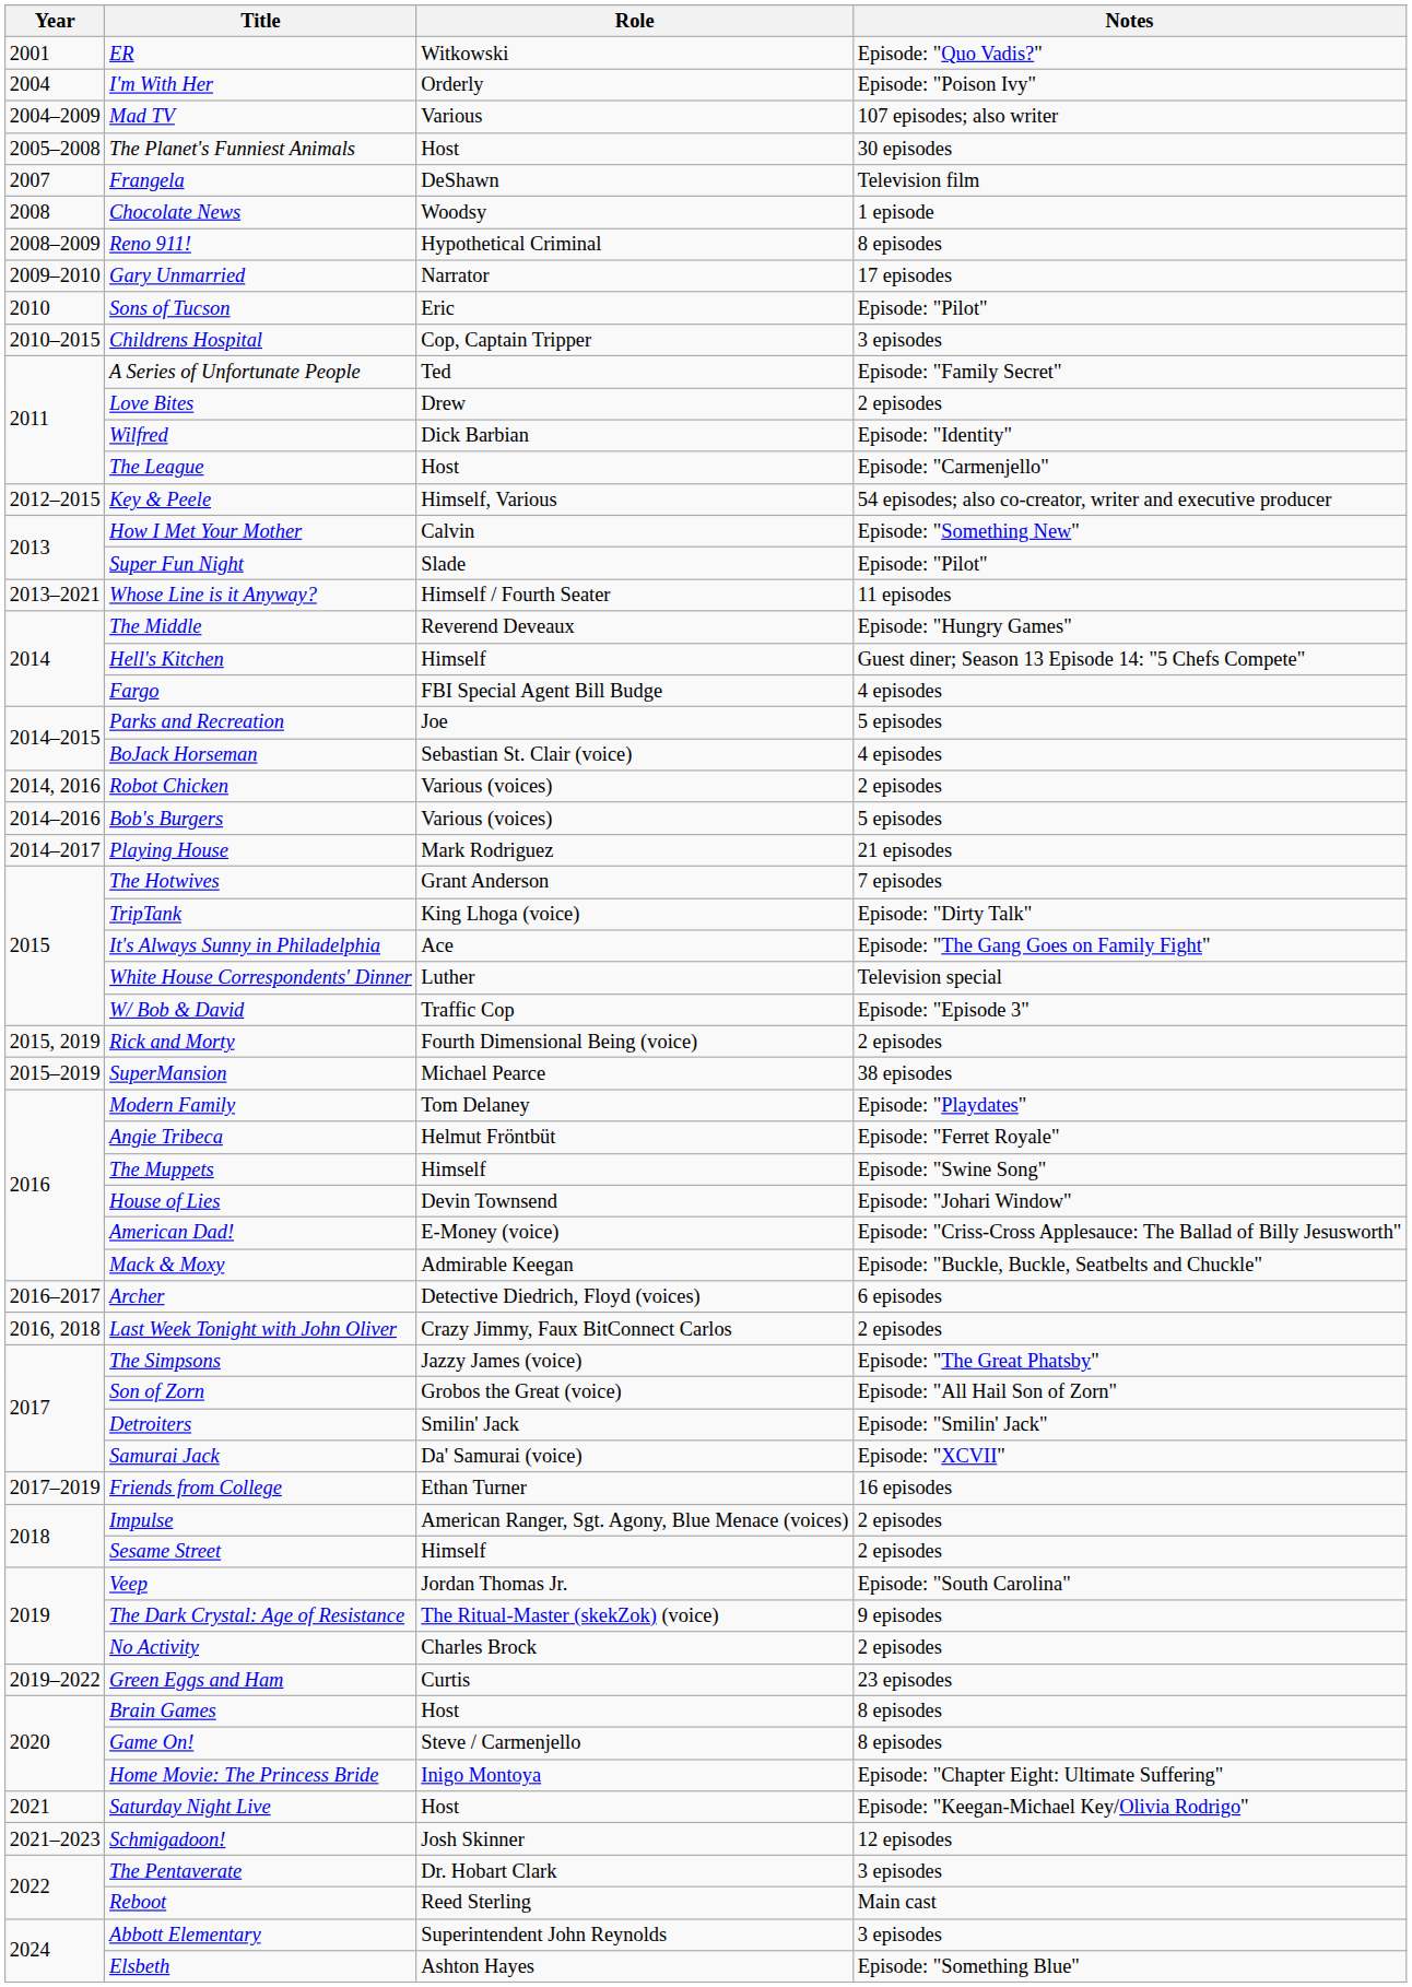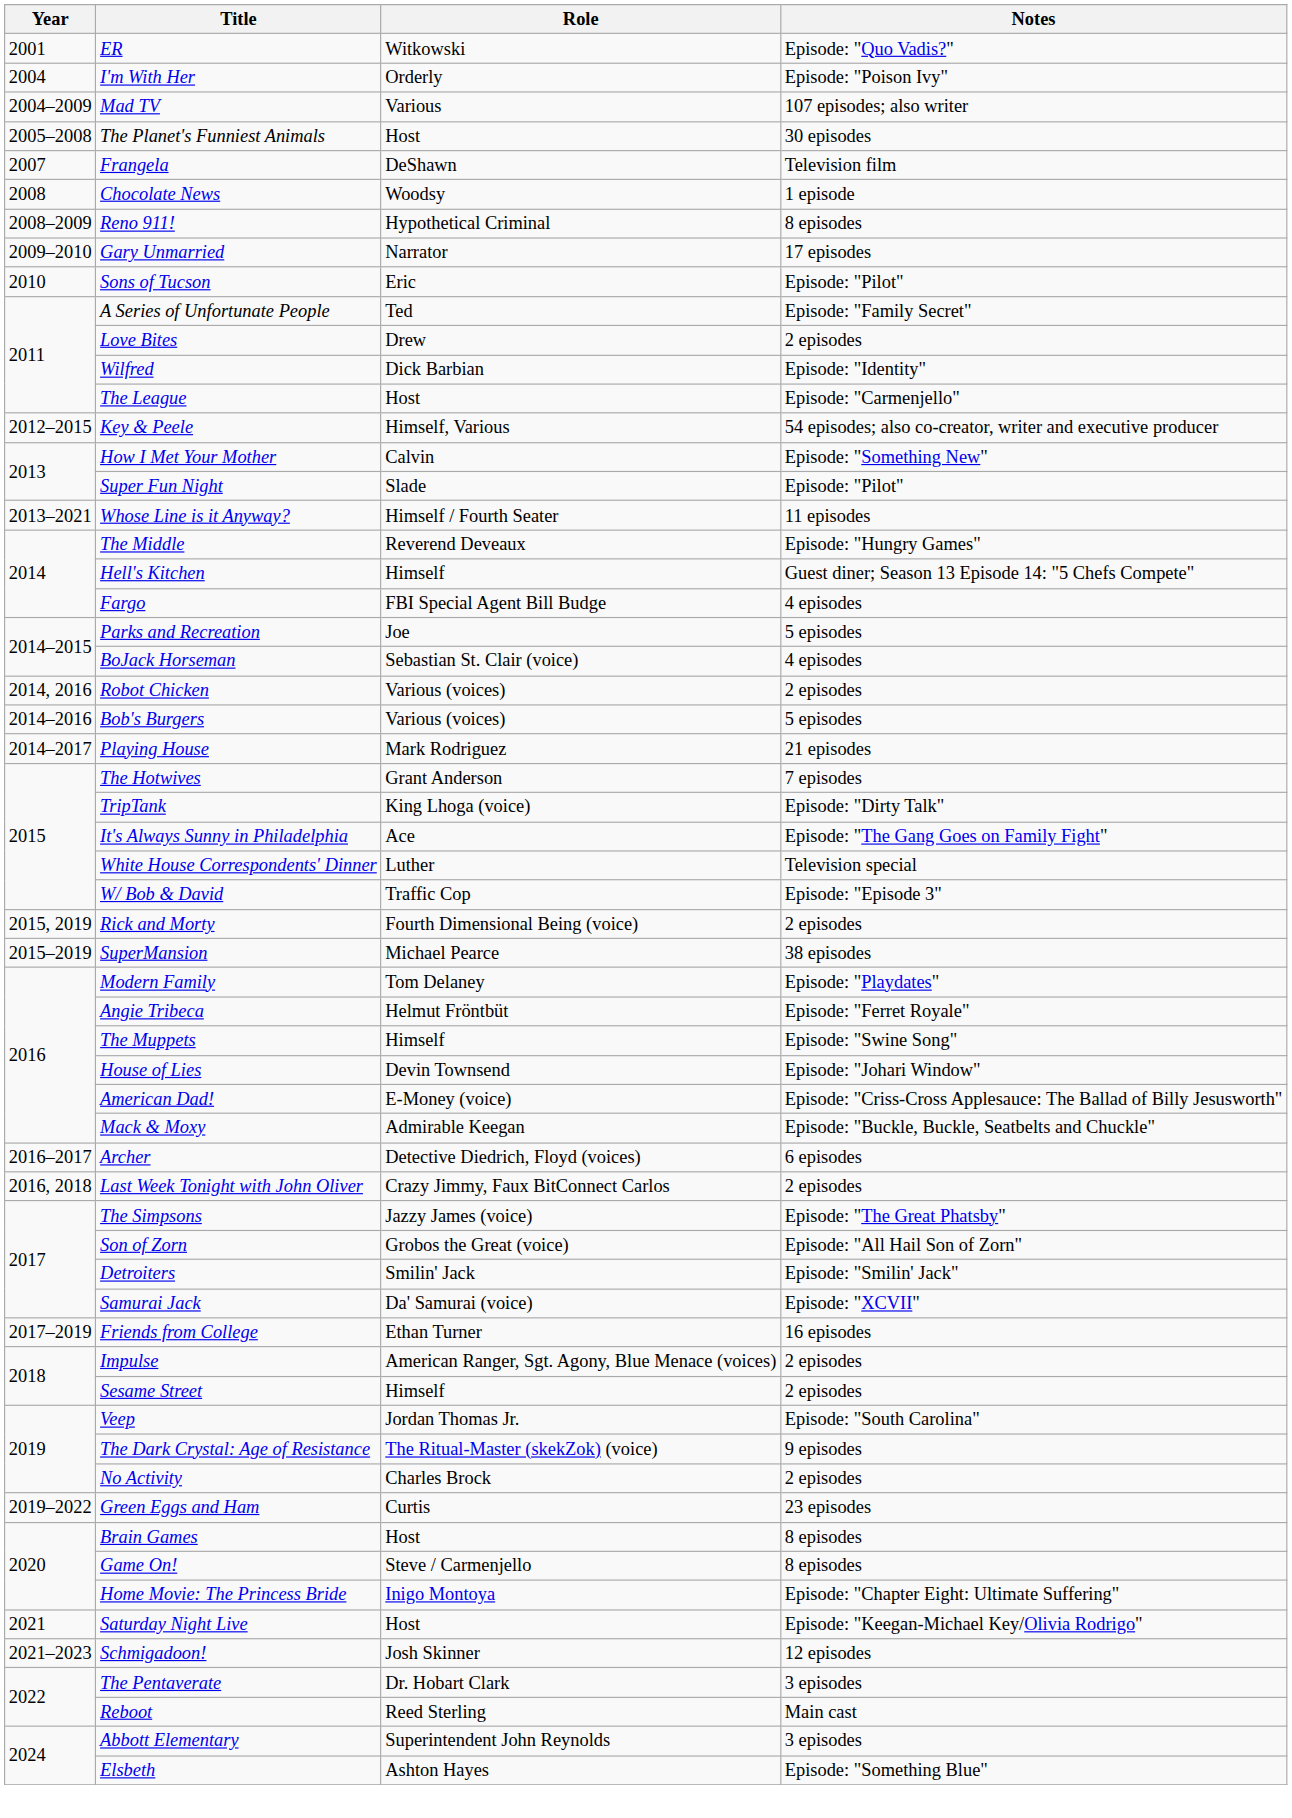- row: 2010–2015 | Childrens Hospital | Cop, Captain Tripper | 3 episodes
